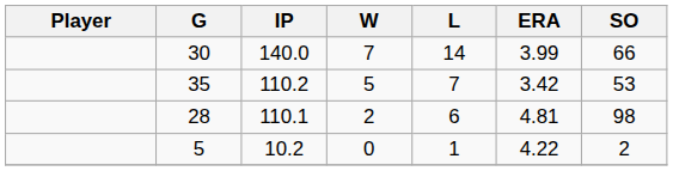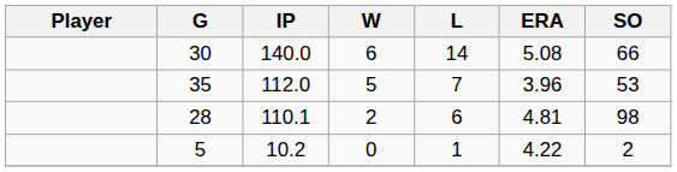30 | W: 7 -> 6
30 | ERA: 3.99 -> 5.08
35 | IP: 110.2 -> 112.0
35 | ERA: 3.42 -> 3.96
